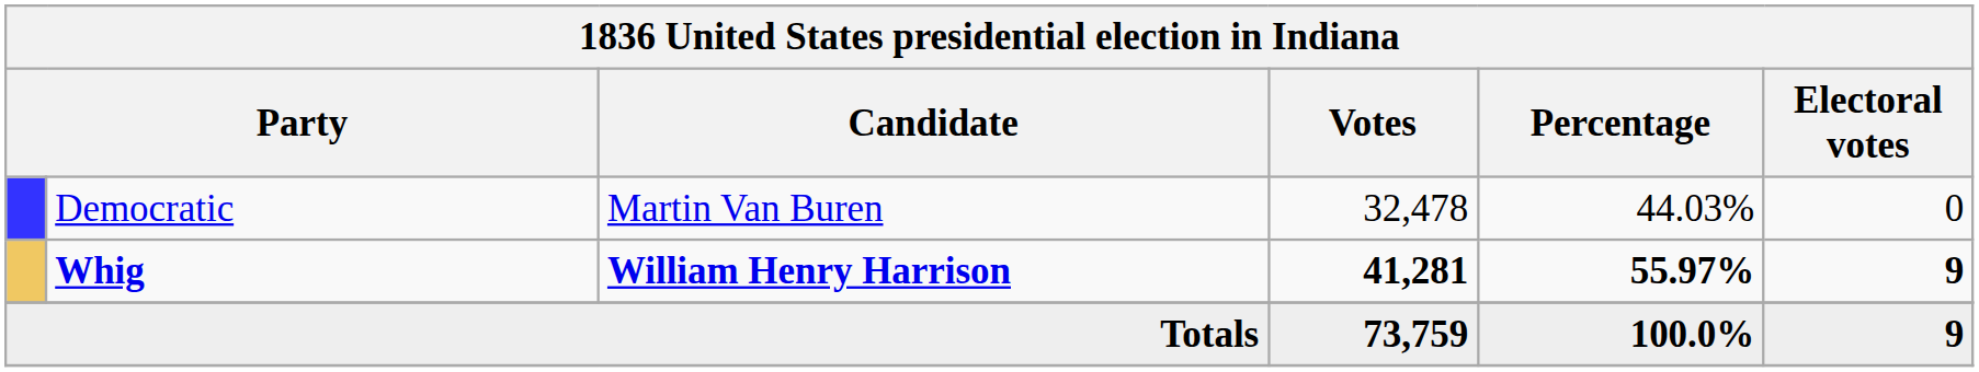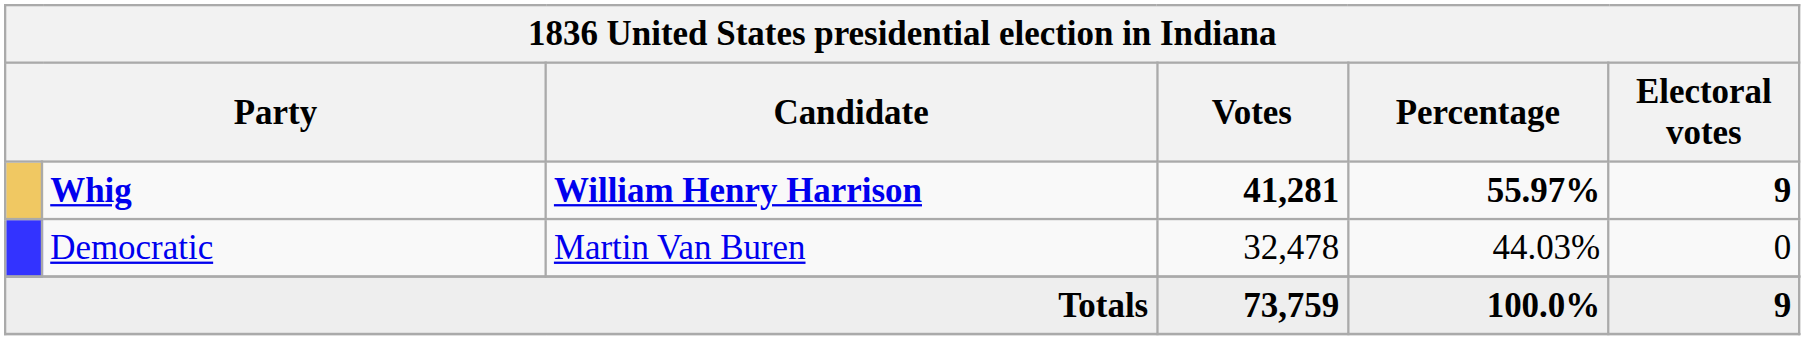rows swapped: Whig <-> Democratic
